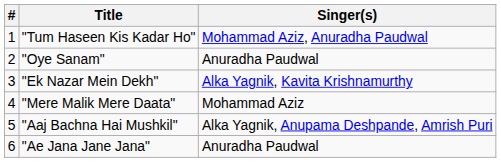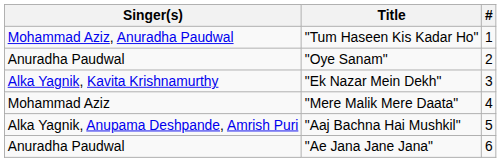columns swapped: # <-> Singer(s)
